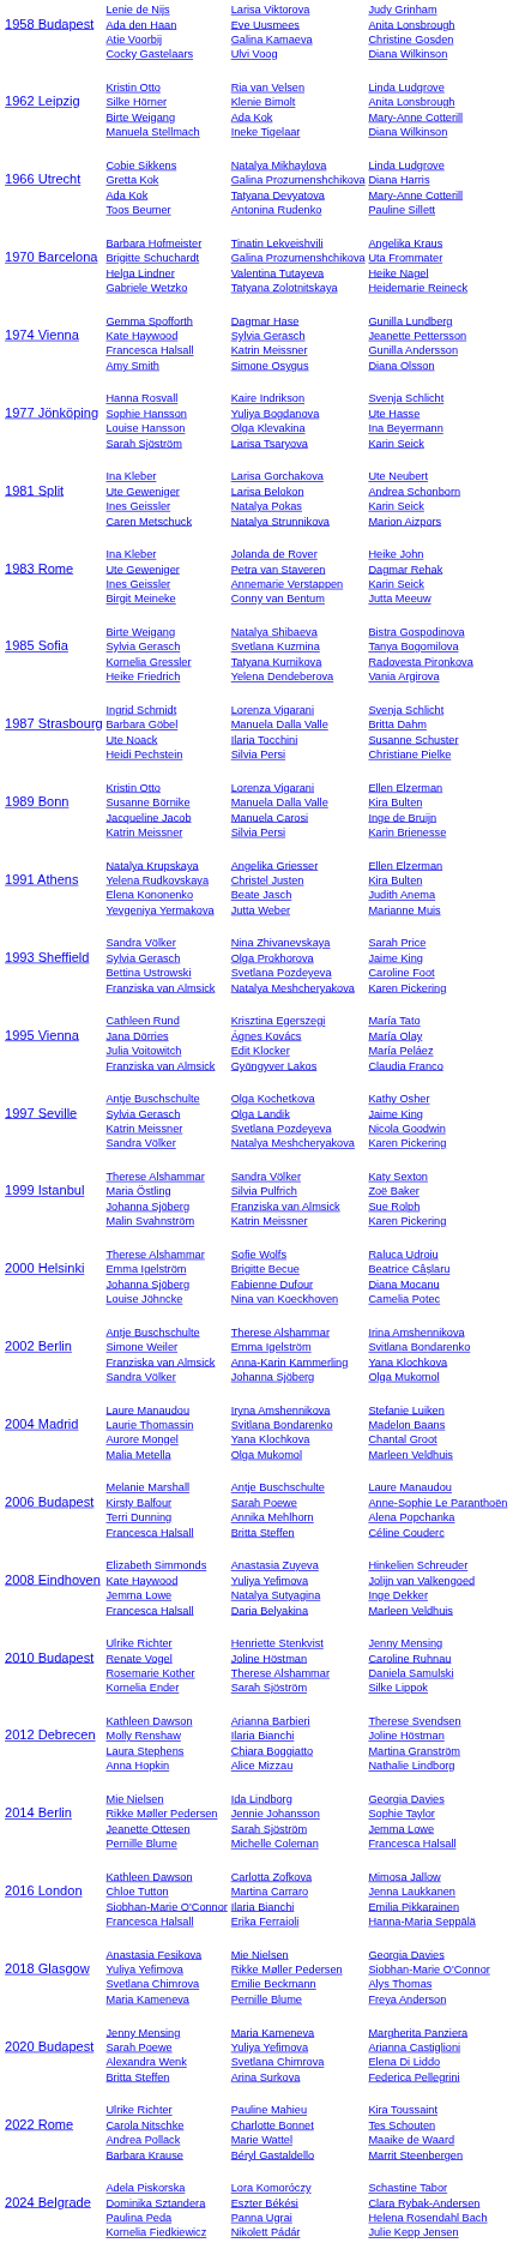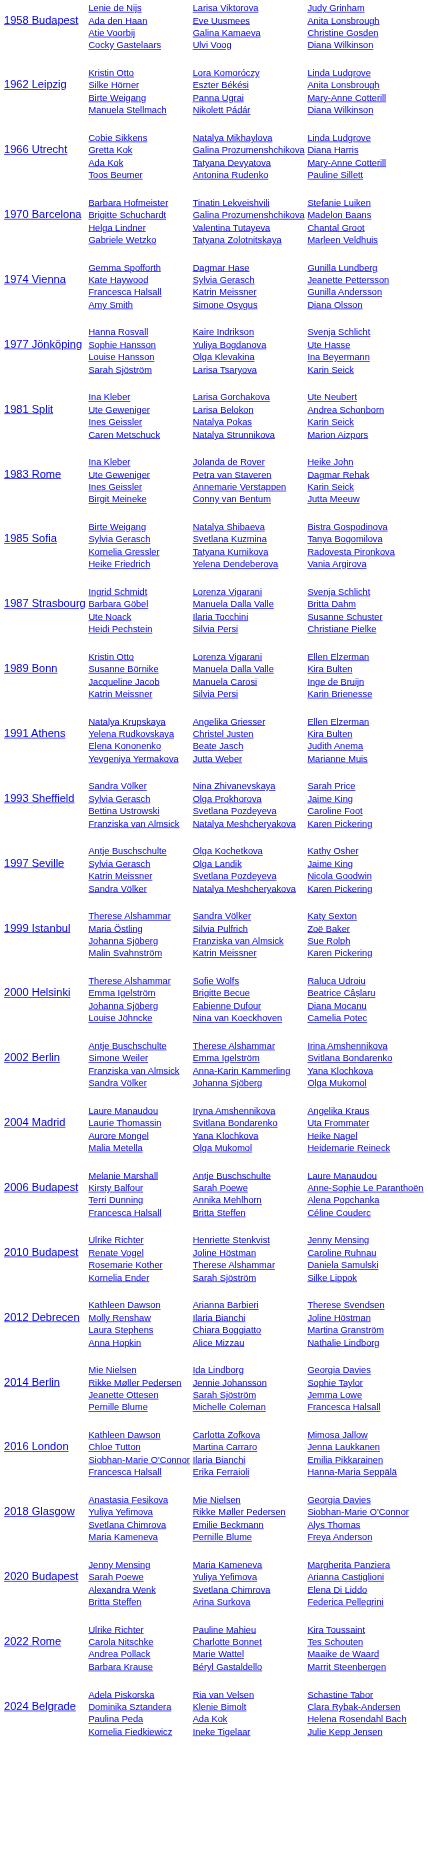1962 Leipzig | column 3: Ria van Velsen Klenie Bimolt Ada Kok Ineke Tigelaar -> Lora Komoróczy Eszter Békési Panna Ugrai Nikolett Pádár
1970 Barcelona | column 4: Angelika Kraus Uta Frommater Heike Nagel Heidemarie Reineck -> Stefanie Luiken Madelon Baans Chantal Groot Marleen Veldhuis
- row: 1995 Vienna | Cathleen Rund Jana Dörries Julia Voitowitch Franziska van Almsick | Krisztina Egerszegi Ágnes Kovács Edit Klocker Gyöngyver Lakos | María Tato María Olay María Peláez Claudia Franco
2004 Madrid | column 4: Stefanie Luiken Madelon Baans Chantal Groot Marleen Veldhuis -> Angelika Kraus Uta Frommater Heike Nagel Heidemarie Reineck
- row: 2008 Eindhoven | Elizabeth Simmonds Kate Haywood Jemma Lowe Francesca Halsall | Anastasia Zuyeva Yuliya Yefimova Natalya Sutyagina Daria Belyakina | Hinkelien Schreuder Jolijn van Valkengoed Inge Dekker Marleen Veldhuis
2024 Belgrade | column 3: Lora Komoróczy Eszter Békési Panna Ugrai Nikolett Pádár -> Ria van Velsen Klenie Bimolt Ada Kok Ineke Tigelaar
